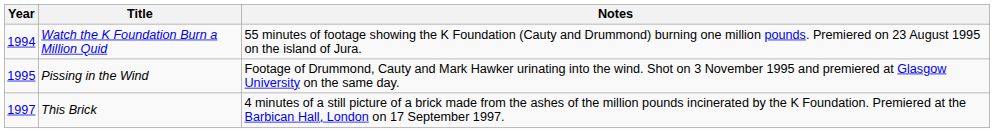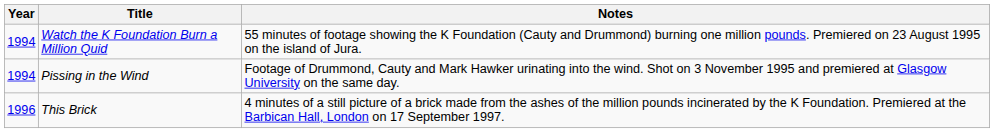Pissing in the Wind | Year: 1995 -> 1994
This Brick | Year: 1997 -> 1996
